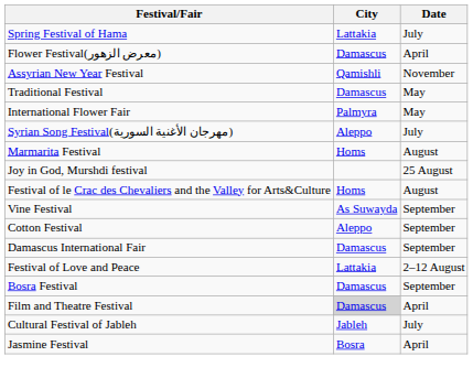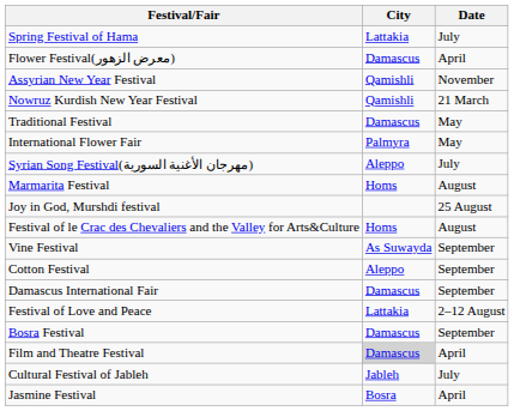+ row: Nowruz Kurdish New Year Festival | Qamishli | 21 March
